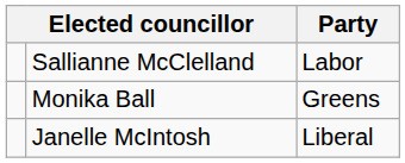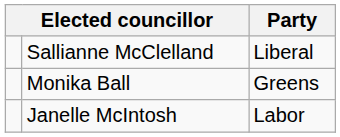Sallianne McClelland | Party: Labor -> Liberal
Janelle McIntosh | Party: Liberal -> Labor
